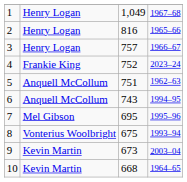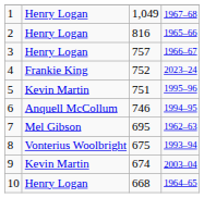5 | column 2: Anquell McCollum -> Kevin Martin
5 | column 4: 1962–63 -> 1995–96
6 | column 3: 743 -> 746
7 | column 4: 1995–96 -> 1962–63
9 | column 3: 673 -> 674
10 | column 2: Kevin Martin -> Henry Logan
